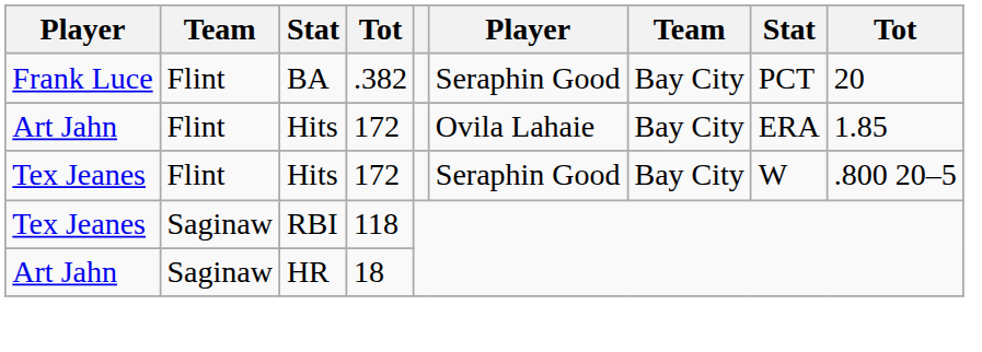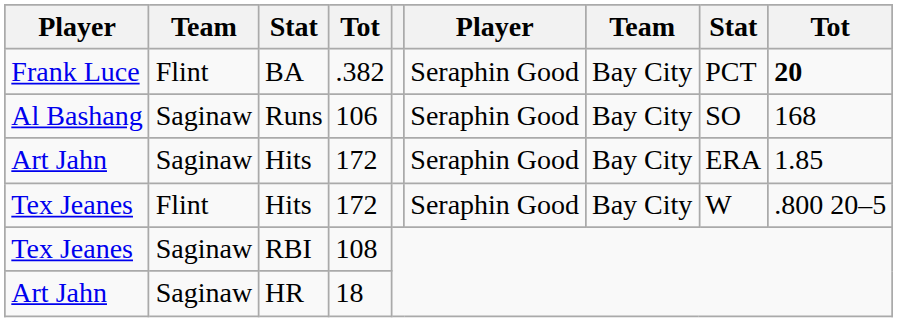BA | column 9: normal -> bold
+ row: Al Bashang | Saginaw | Runs | 106 | Seraphin Good | Bay City | SO | 168
Art Jahn / Hits | column 2: Flint -> Saginaw
Art Jahn / Hits | column 6: Ovila Lahaie -> Seraphin Good
RBI | column 4: 118 -> 108
